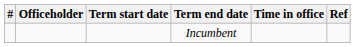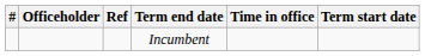columns swapped: Term start date <-> Ref
